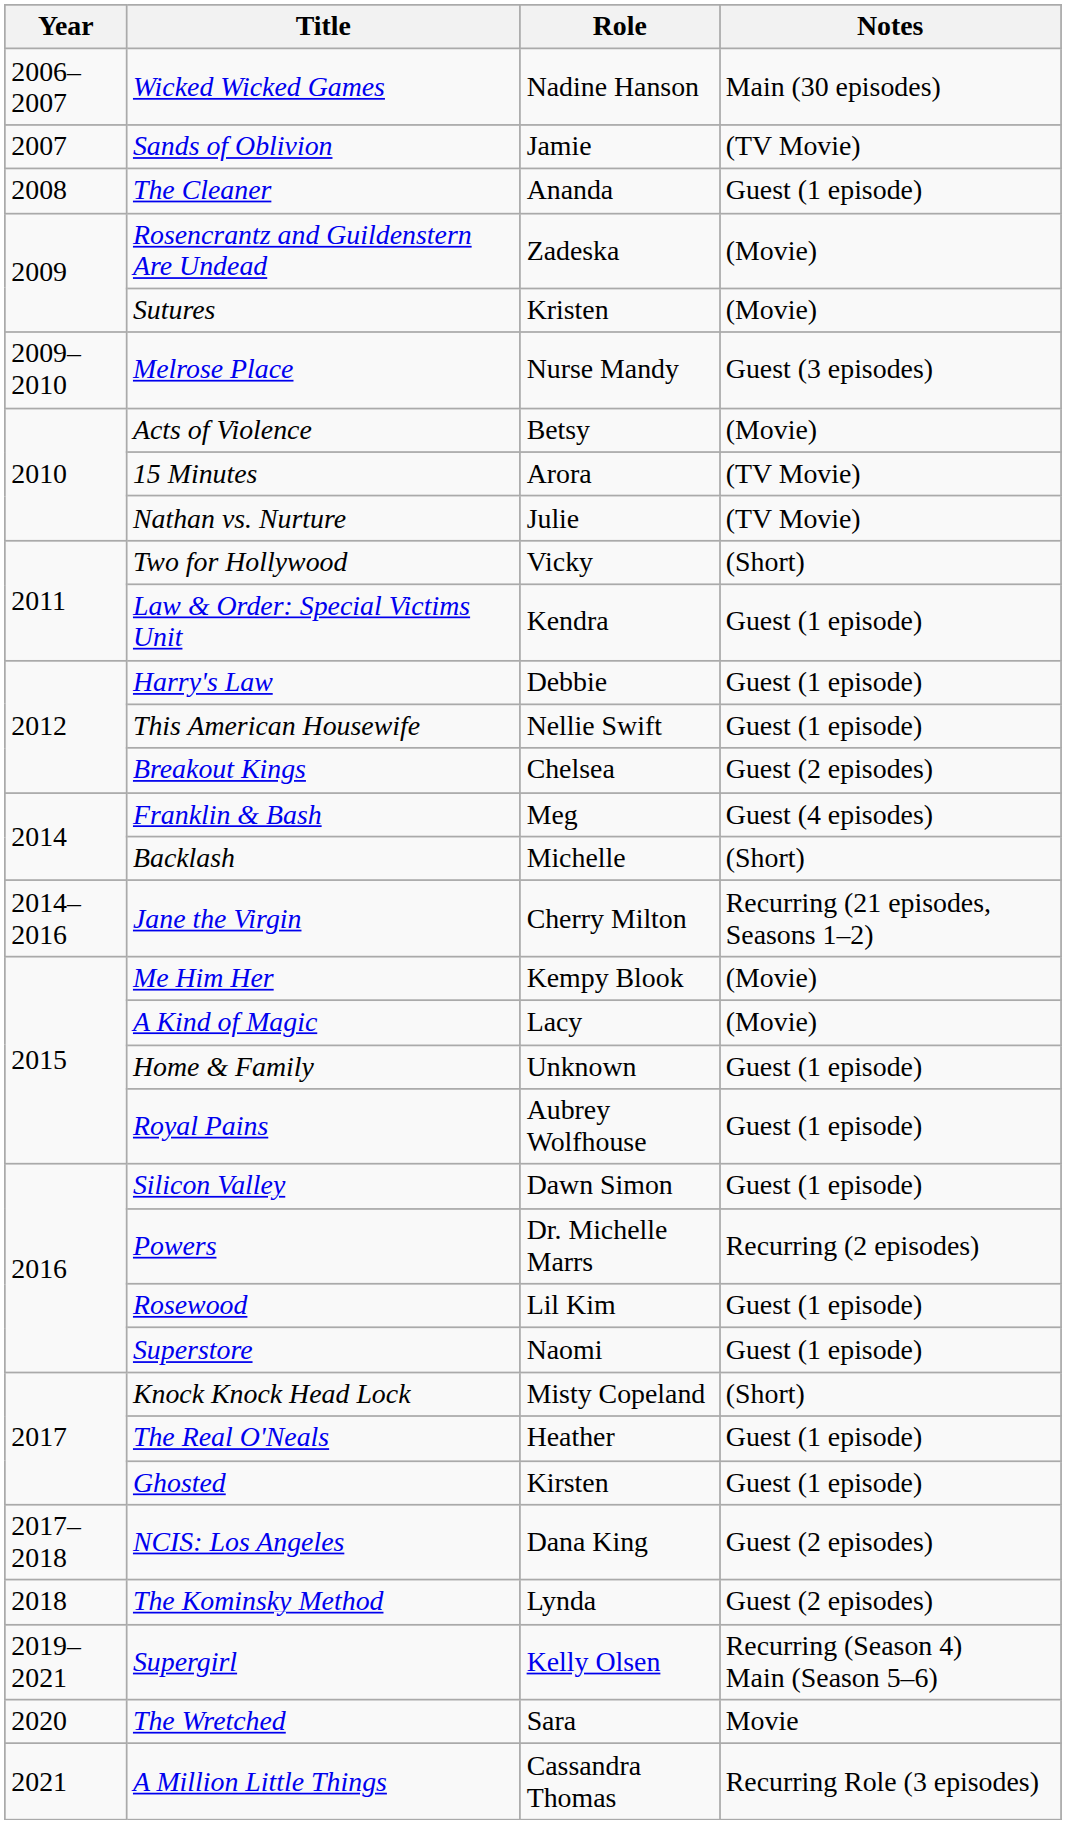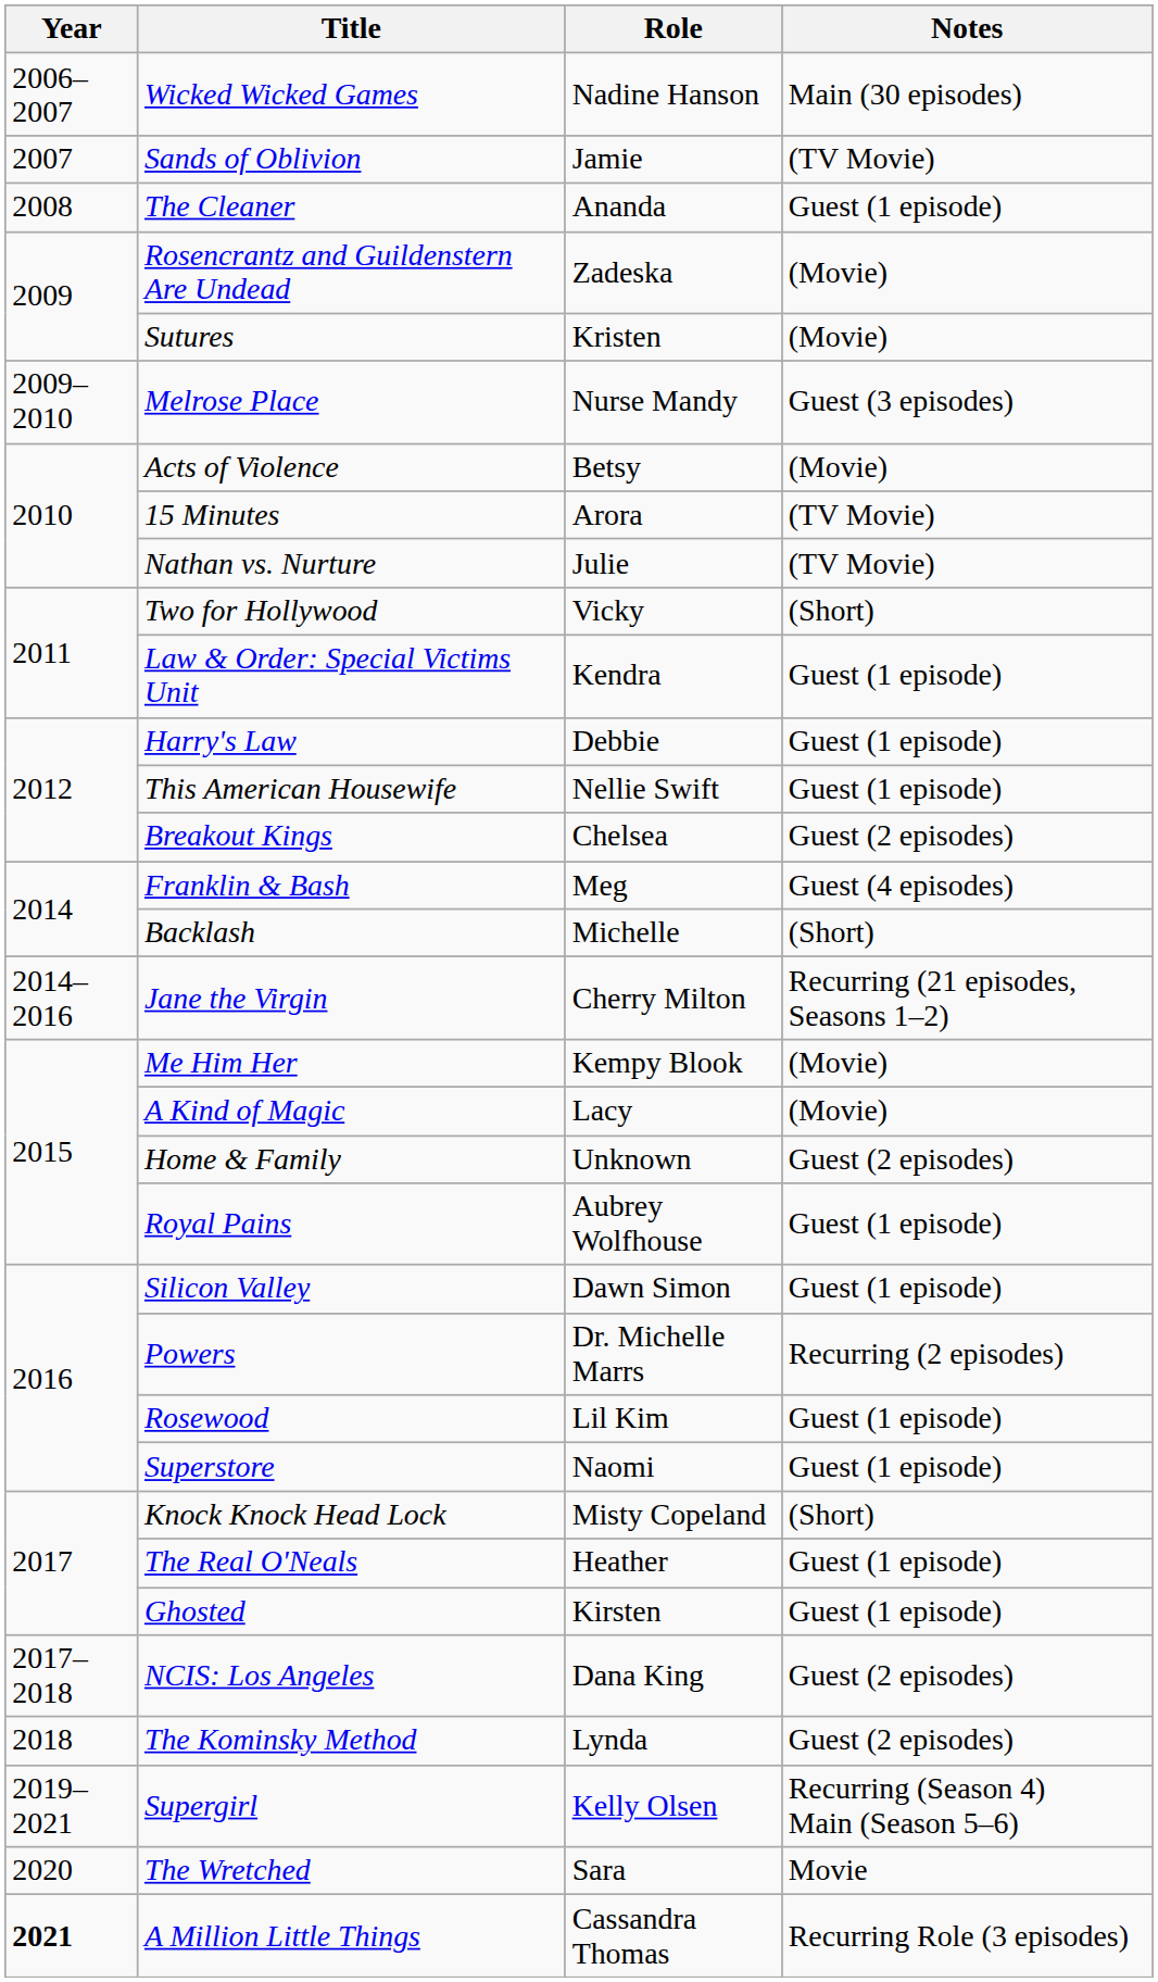Home & Family | Notes: Guest (1 episode) -> Guest (2 episodes)
A Million Little Things | Year: normal -> bold
